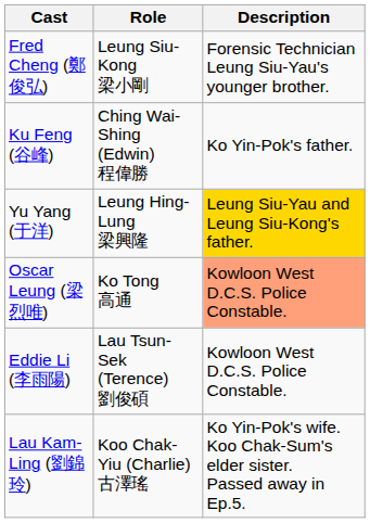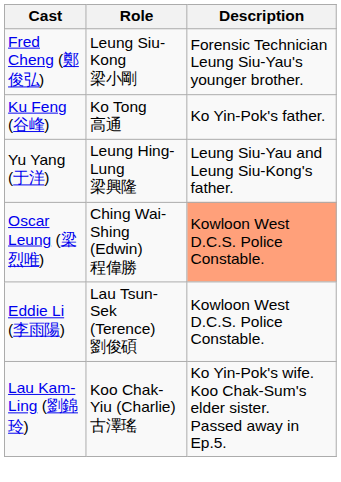Ku Feng (谷峰) | Role: Ching Wai-Shing (Edwin) 程偉勝 -> Ko Tong 高通
Yu Yang (于洋) | Description: gold background -> no background
Oscar Leung (梁烈唯) | Role: Ko Tong 高通 -> Ching Wai-Shing (Edwin) 程偉勝
